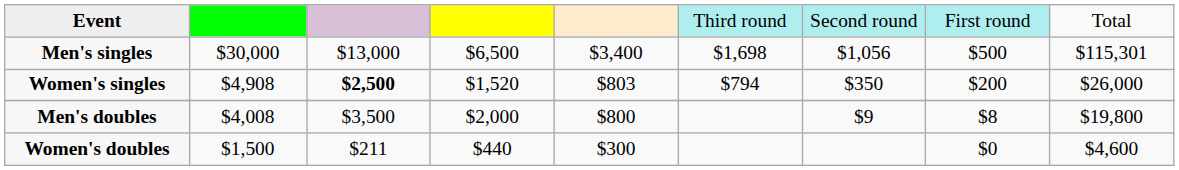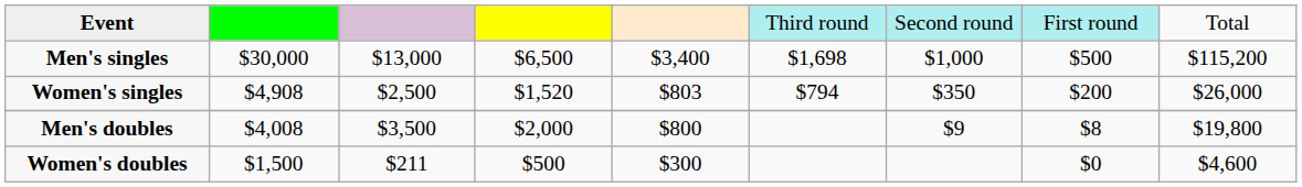Men's singles | column 7: $1,056 -> $1,000
Men's singles | column 9: $115,301 -> $115,200
Women's singles | column 3: bold -> normal
Women's doubles | column 4: $440 -> $500
